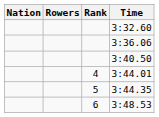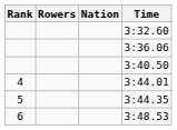columns swapped: Rank <-> Nation
